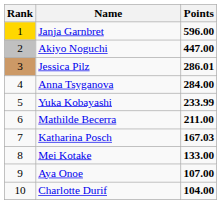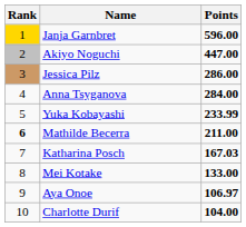Jessica Pilz | Points: 286.01 -> 286.00
Mathilde Becerra | Rank: normal -> bold
Aya Onoe | Points: 107.00 -> 106.97
